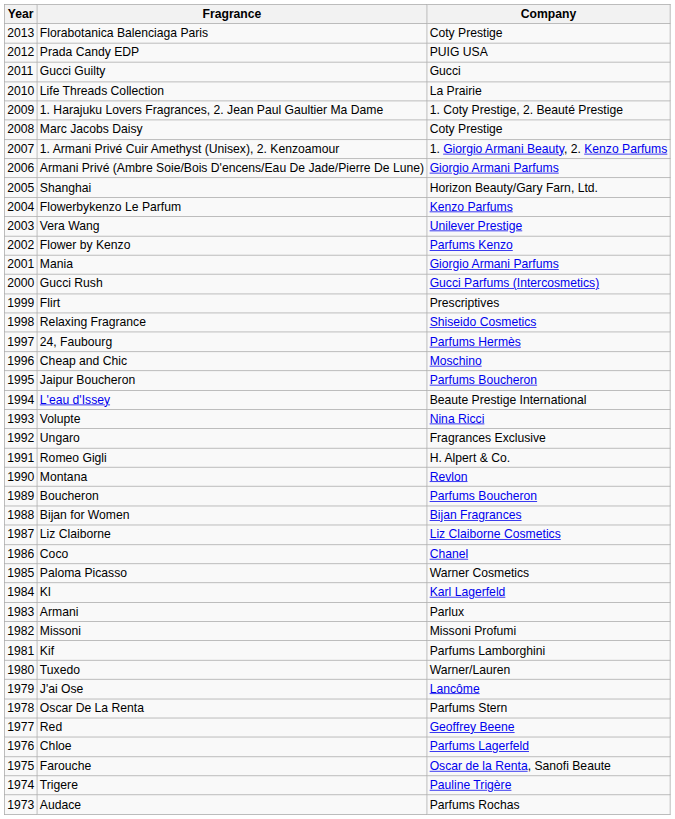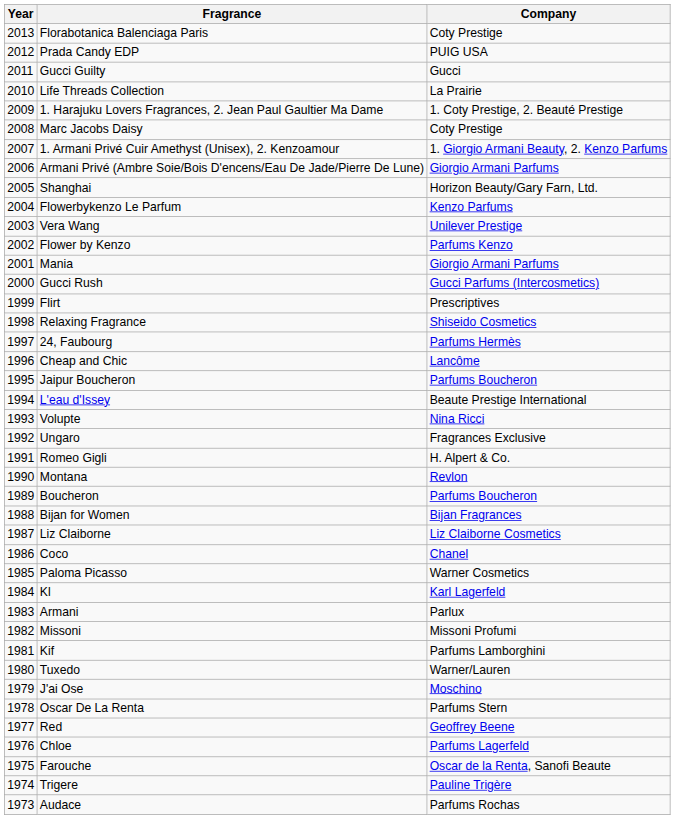Cheap and Chic | Company: Moschino -> Lancôme
J'ai Ose | Company: Lancôme -> Moschino
